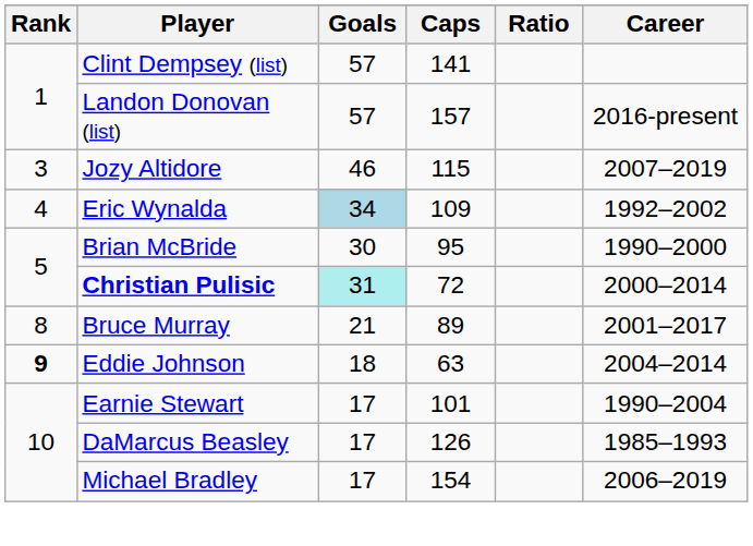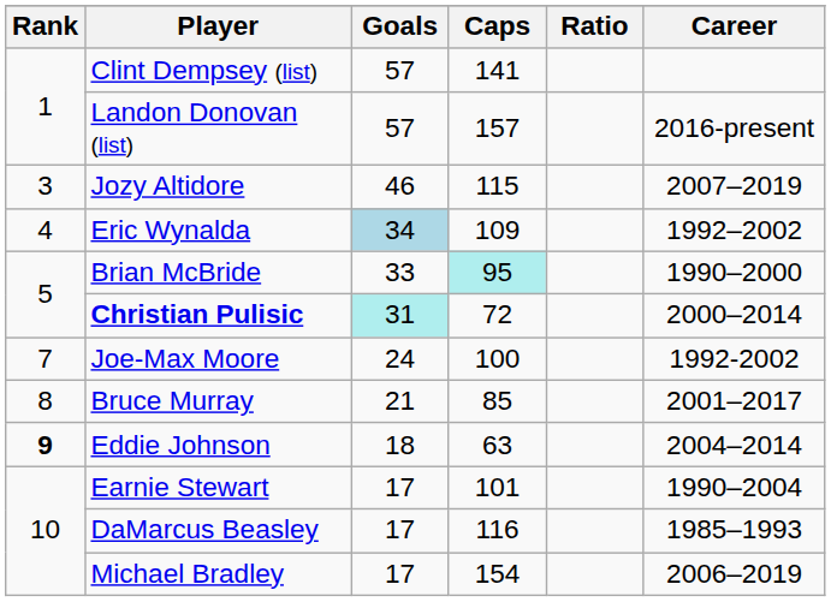Brian McBride | Goals: 30 -> 33
Brian McBride | Caps: no background -> paleturquoise background
+ row: 7 | Joe-Max Moore | 24 | 100 | 1992-2002
Bruce Murray | Caps: 89 -> 85
DaMarcus Beasley | Caps: 126 -> 116
